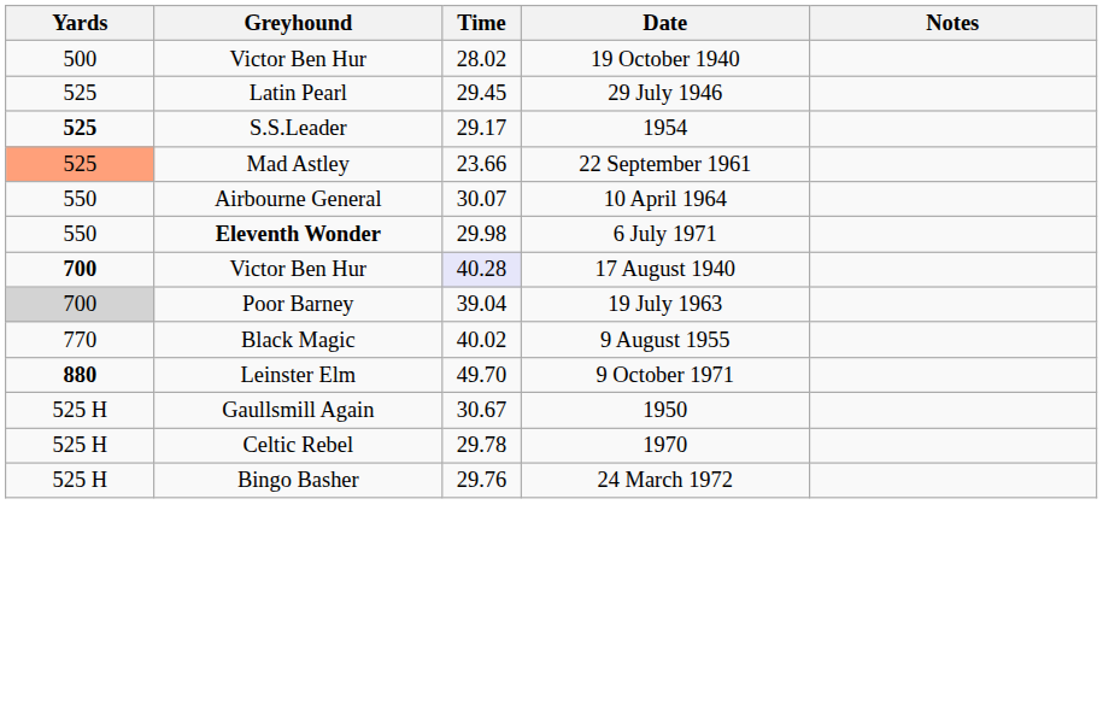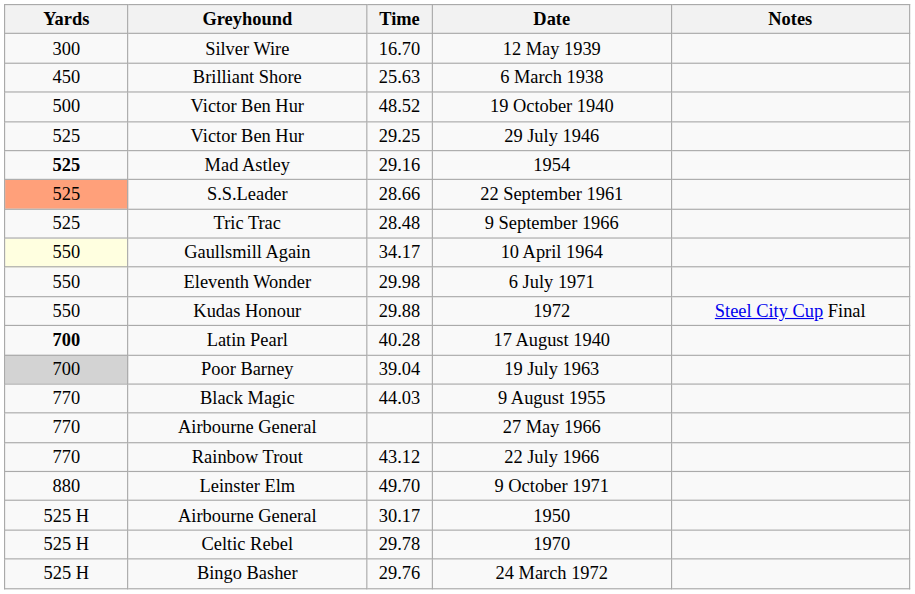+ row: 300 | Silver Wire | 16.70 | 12 May 1939
+ row: 450 | Brilliant Shore | 25.63 | 6 March 1938
19 October 1940 | Time: 28.02 -> 48.52
29 July 1946 | Greyhound: Latin Pearl -> Victor Ben Hur
29 July 1946 | Time: 29.45 -> 29.25
1954 | Greyhound: S.S.Leader -> Mad Astley
1954 | Time: 29.17 -> 29.16
22 September 1961 | Greyhound: Mad Astley -> S.S.Leader
22 September 1961 | Time: 23.66 -> 28.66
+ row: 525 | Tric Trac | 28.48 | 9 September 1966
10 April 1964 | Yards: no background -> lightyellow background
10 April 1964 | Greyhound: Airbourne General -> Gaullsmill Again
10 April 1964 | Time: 30.07 -> 34.17
6 July 1971 | Greyhound: bold -> normal
+ row: 550 | Kudas Honour | 29.88 | 1972 | Steel City Cup Final
17 August 1940 | Greyhound: Victor Ben Hur -> Latin Pearl
17 August 1940 | Time: lavender background -> no background
9 August 1955 | Time: 40.02 -> 44.03
+ row: 770 | Airbourne General | 27 May 1966
+ row: 770 | Rainbow Trout | 43.12 | 22 July 1966
9 October 1971 | Yards: bold -> normal
1950 | Greyhound: Gaullsmill Again -> Airbourne General
1950 | Time: 30.67 -> 30.17
